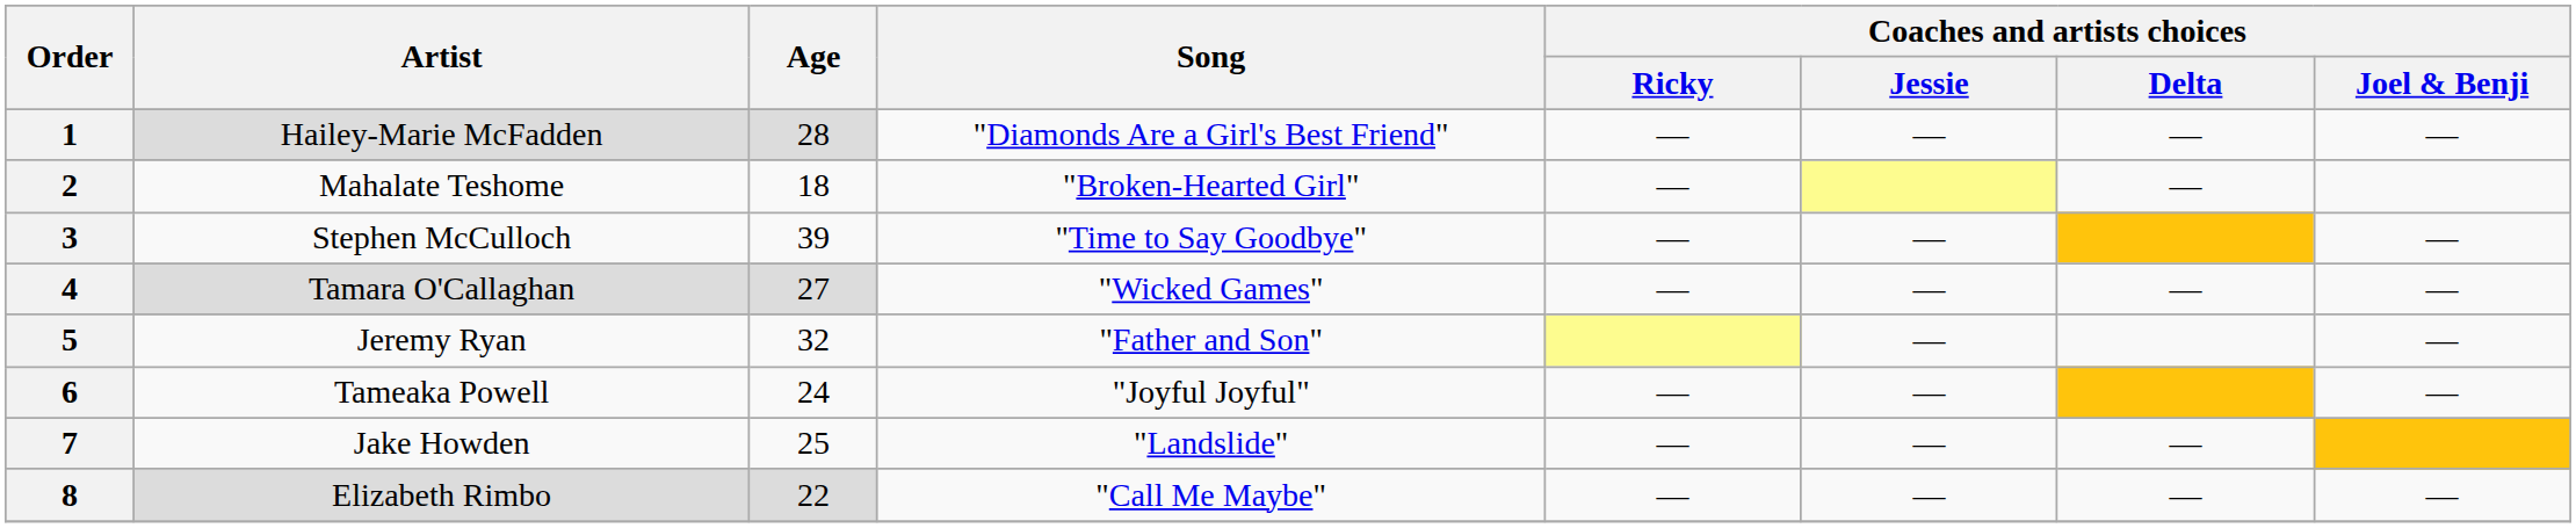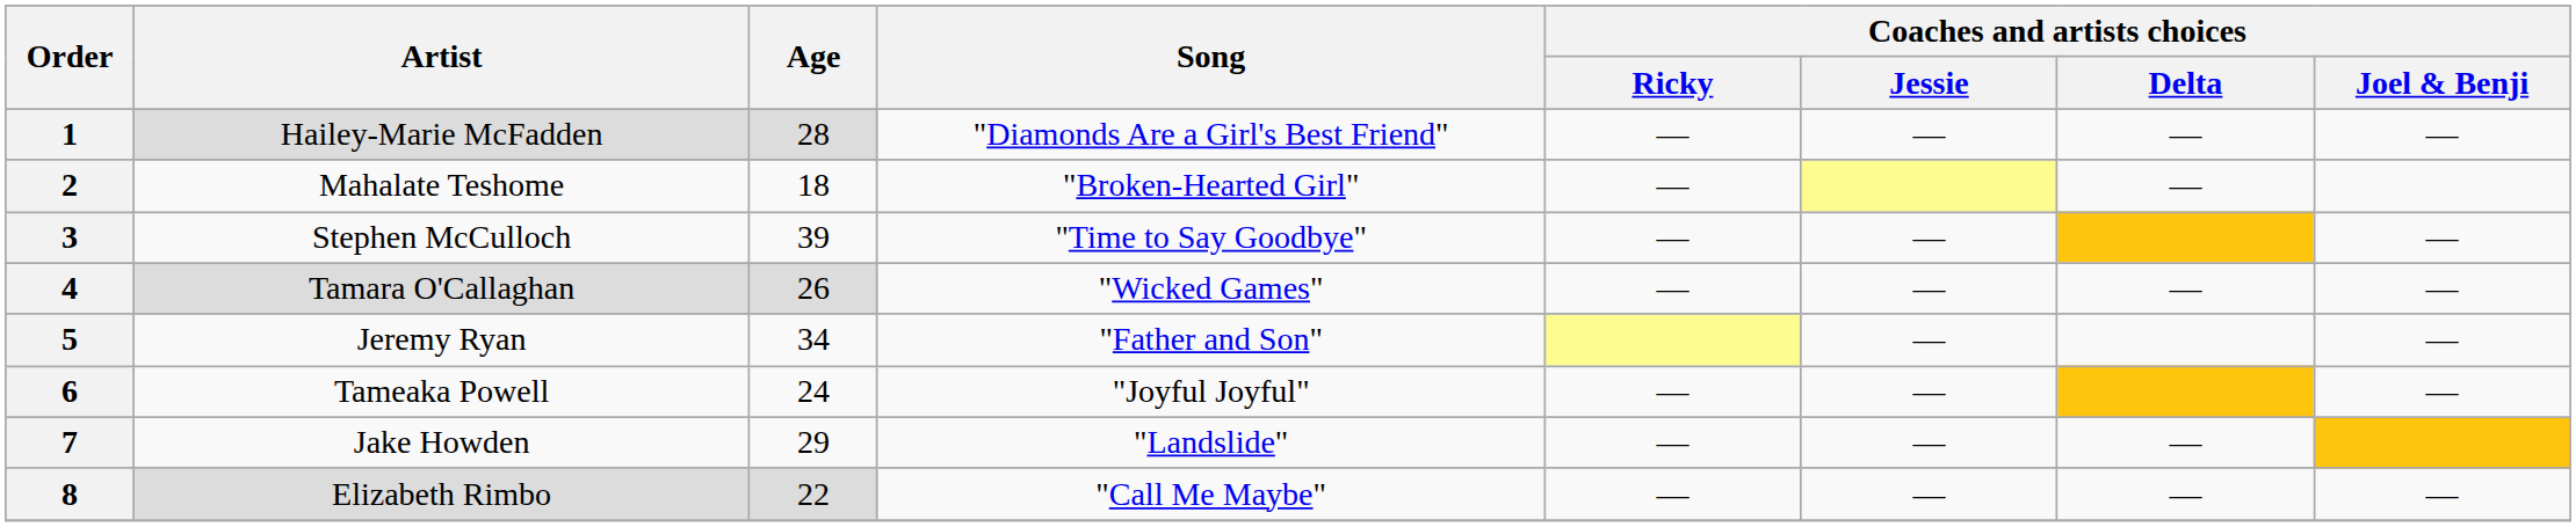4 | Age: 27 -> 26
5 | Age: 32 -> 34
7 | Age: 25 -> 29
